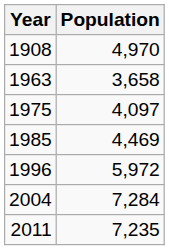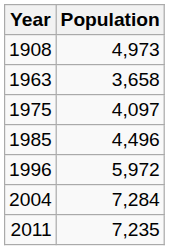1908 | Population: 4,970 -> 4,973
1985 | Population: 4,469 -> 4,496
